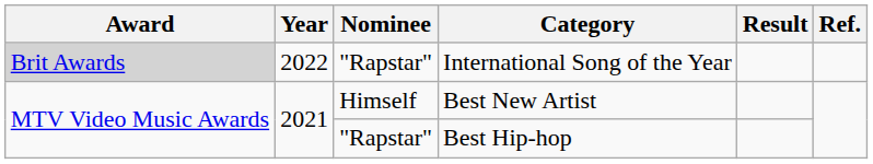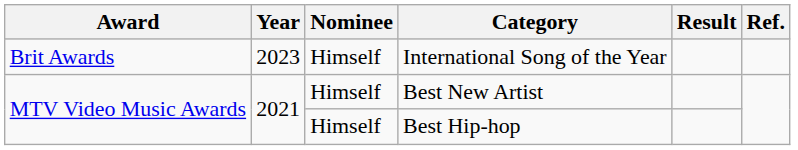International Song of the Year | Award: lightgrey background -> no background
International Song of the Year | Year: 2022 -> 2023
International Song of the Year | Nominee: "Rapstar" -> Himself
Best Hip-hop | Nominee: "Rapstar" -> Himself
